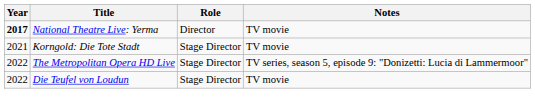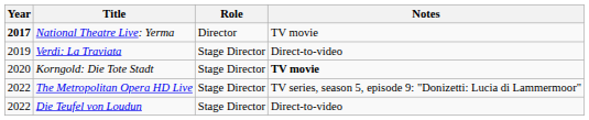+ row: 2019 | Verdi: La Traviata | Stage Director | Direct-to-video
Korngold: Die Tote Stadt | Year: 2021 -> 2020
Korngold: Die Tote Stadt | Notes: normal -> bold
Die Teufel von Loudun | Notes: TV movie -> Direct-to-video
